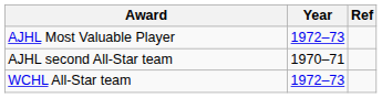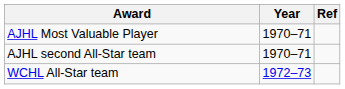AJHL Most Valuable Player | Year: 1972–73 -> 1970–71
